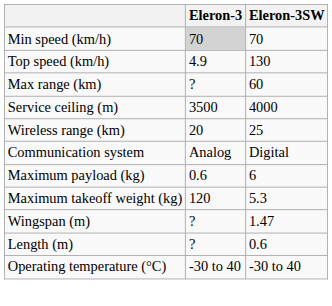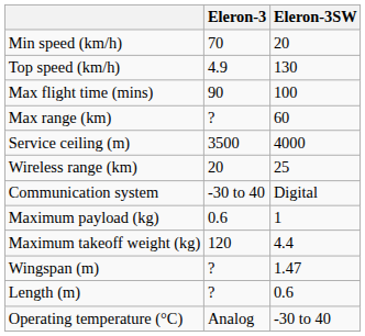Min speed (km/h) | Eleron-3: lightgrey background -> no background
Min speed (km/h) | Eleron-3SW: 70 -> 20
+ row: Max flight time (mins) | 90 | 100
Communication system | Eleron-3: Analog -> -30 to 40
Maximum payload (kg) | Eleron-3SW: 6 -> 1
Maximum takeoff weight (kg) | Eleron-3SW: 5.3 -> 4.4
Operating temperature (°С) | Eleron-3: -30 to 40 -> Analog
